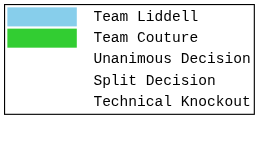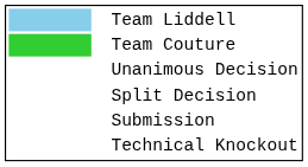+ row: Submission
